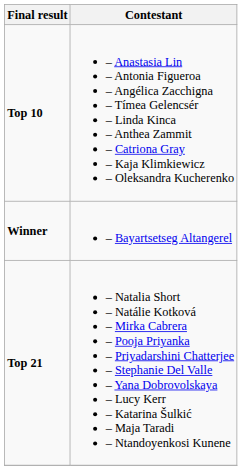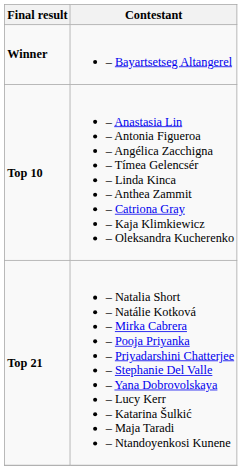rows swapped: Winner <-> Top 10
